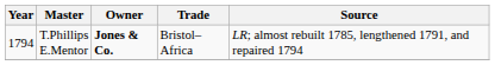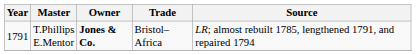T.Phillips E.Mentor | Year: 1794 -> 1791
